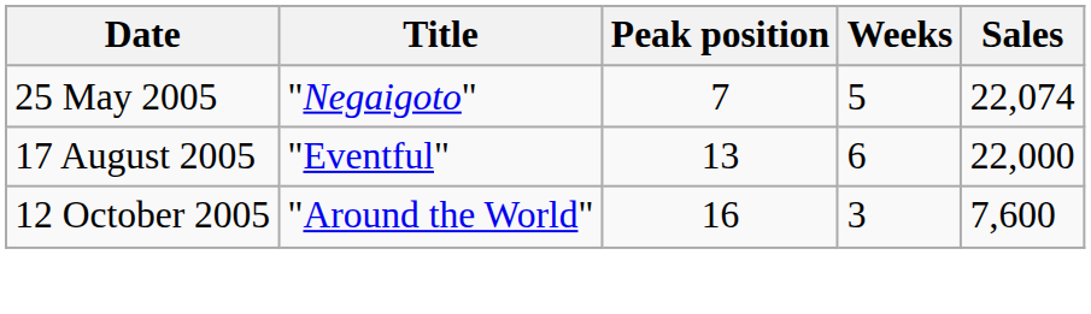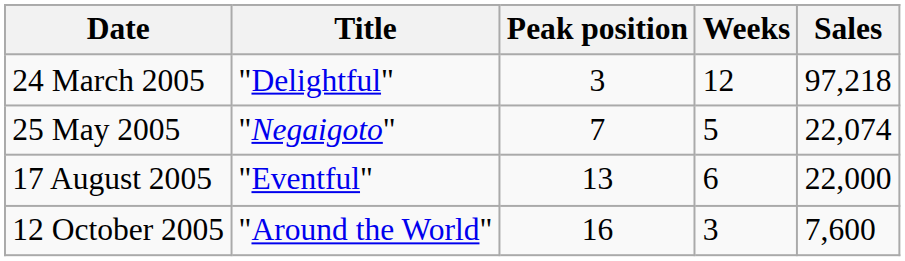+ row: 24 March 2005 | "Delightful" | 3 | 12 | 97,218
